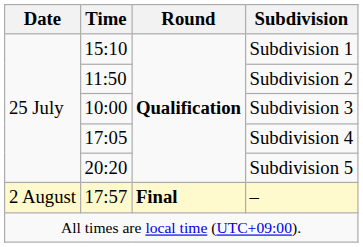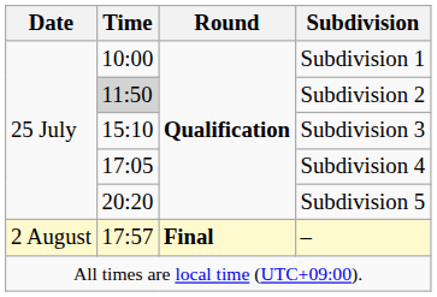Subdivision 1 | Time: 15:10 -> 10:00
Subdivision 2 | Time: no background -> lightgrey background
Subdivision 3 | Time: 10:00 -> 15:10
